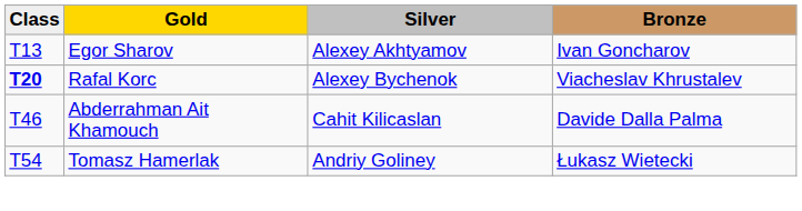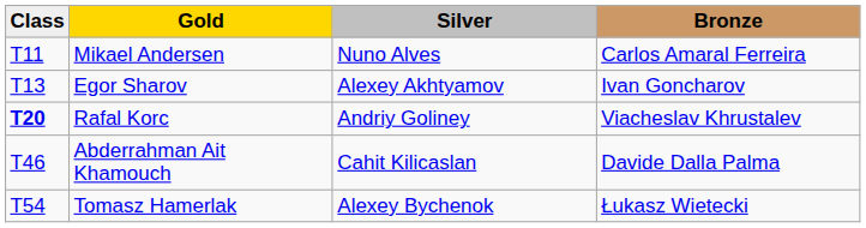+ row: T11 | Mikael Andersen | Nuno Alves | Carlos Amaral Ferreira
Rafal Korc | Silver: Alexey Bychenok -> Andriy Goliney
Tomasz Hamerlak | Silver: Andriy Goliney -> Alexey Bychenok
